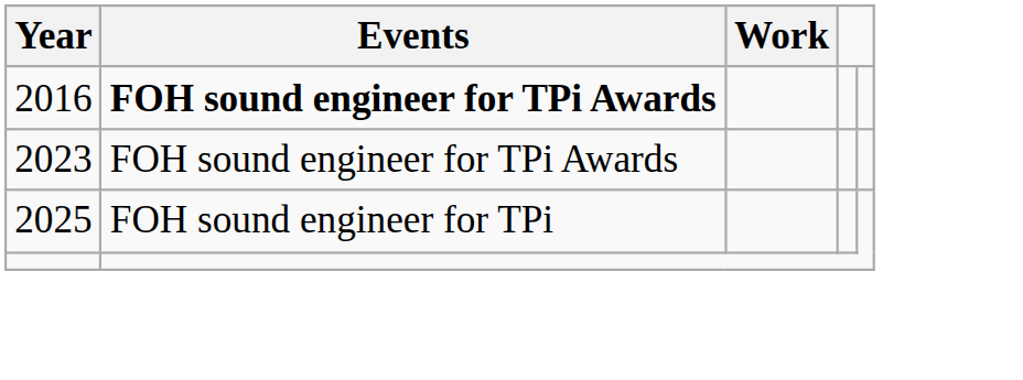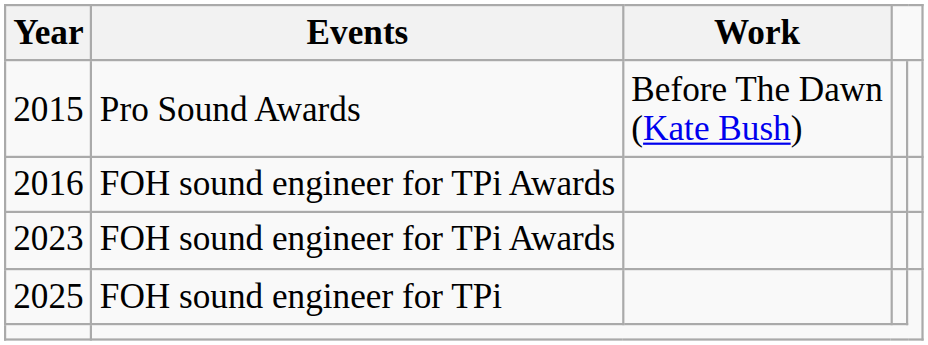+ row: 2015 | Pro Sound Awards | Before The Dawn (Kate Bush)
2016 | Events: bold -> normal
